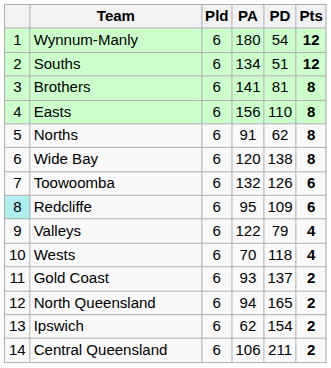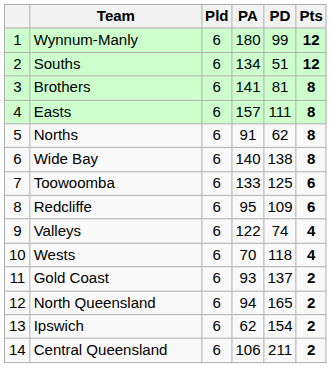Wynnum-Manly | PD: 54 -> 99
Easts | PA: 156 -> 157
Easts | PD: 110 -> 111
Wide Bay | PA: 120 -> 140
Toowoomba | PA: 132 -> 133
Toowoomba | PD: 126 -> 125
Redcliffe | column 1: paleturquoise background -> no background
Valleys | PD: 79 -> 74
